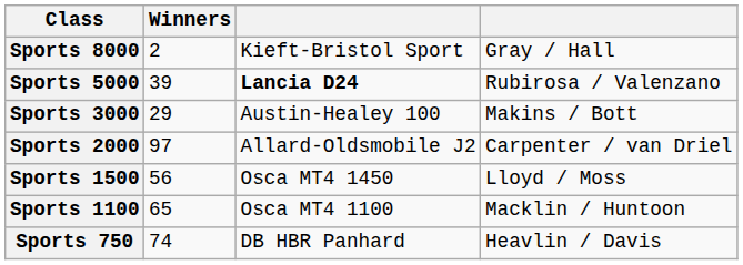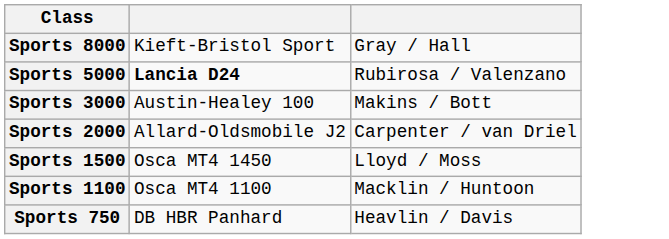- column: Winners | 2 | 39 | 29 | 97 | 56 | 65 | 74
